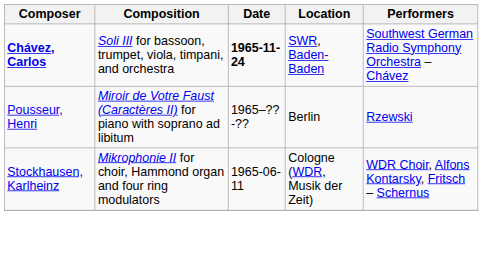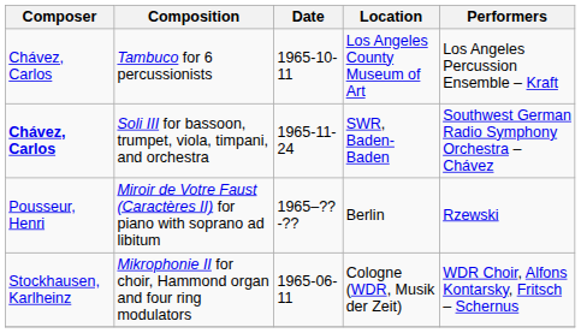+ row: Chávez, Carlos | Tambuco for 6 percussionists | 1965-10-11 | Los Angeles County Museum of Art | Los Angeles Percussion Ensemble – Kraft
Soli III for bassoon, trumpet, viola, timpani, and orchestra | Date: bold -> normal
